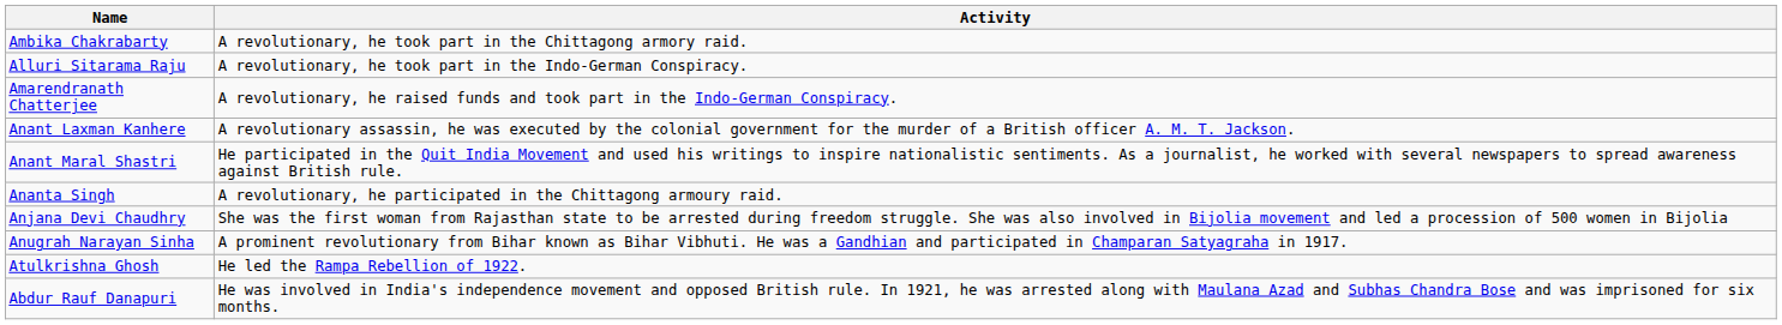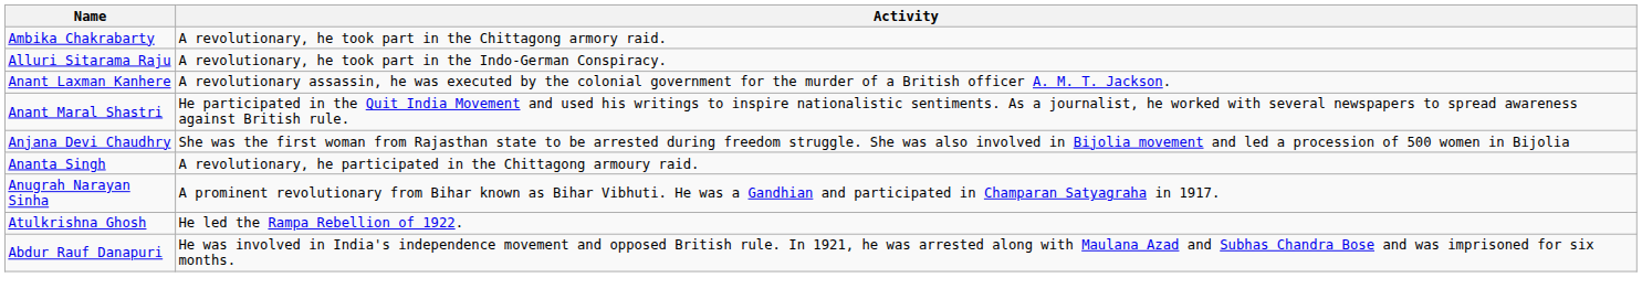- row: Amarendranath Chatterjee | A revolutionary, he raised funds and took part in the Indo-German Conspiracy.
rows swapped: Ananta Singh <-> Anjana Devi Chaudhry
